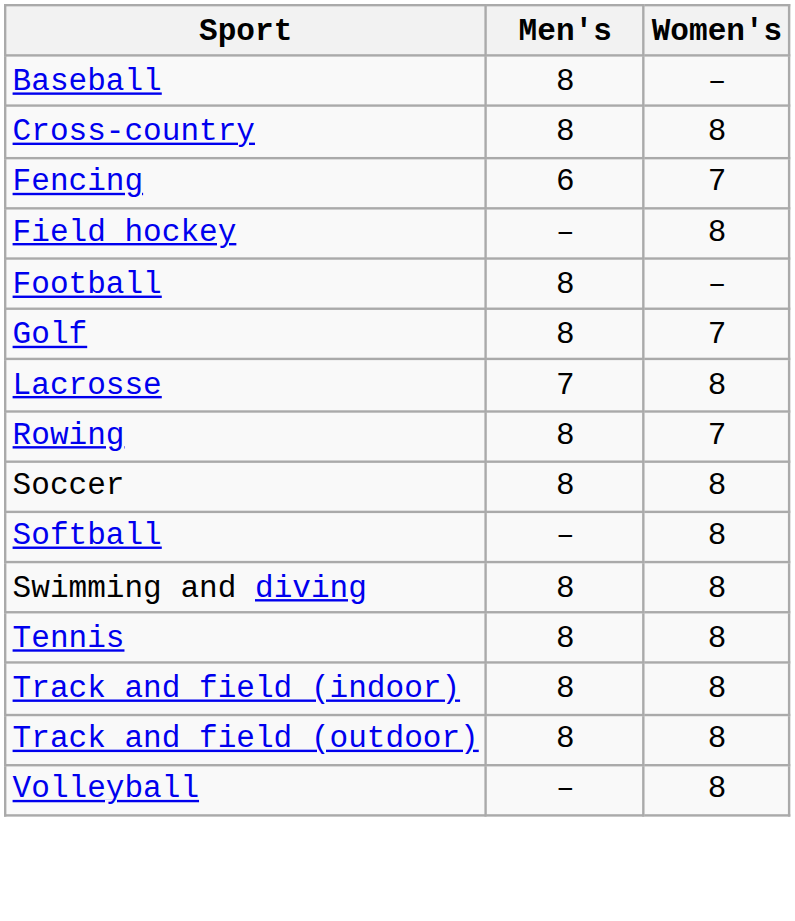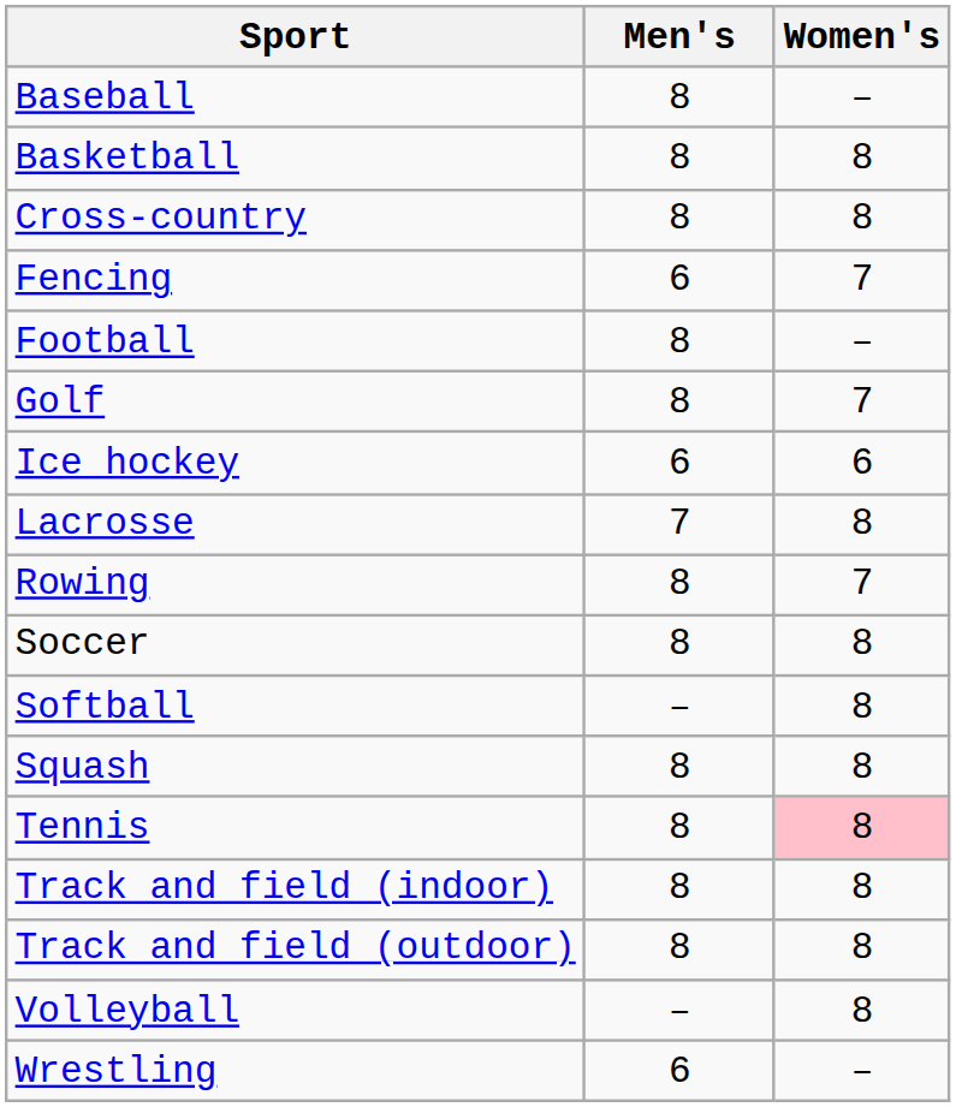+ row: Basketball | 8 | 8
- row: Field hockey | – | 8
+ row: Ice hockey | 6 | 6
+ row: Squash | 8 | 8
- row: Swimming and diving | 8 | 8
Tennis | Women's: no background -> pink background
+ row: Wrestling | 6 | –
